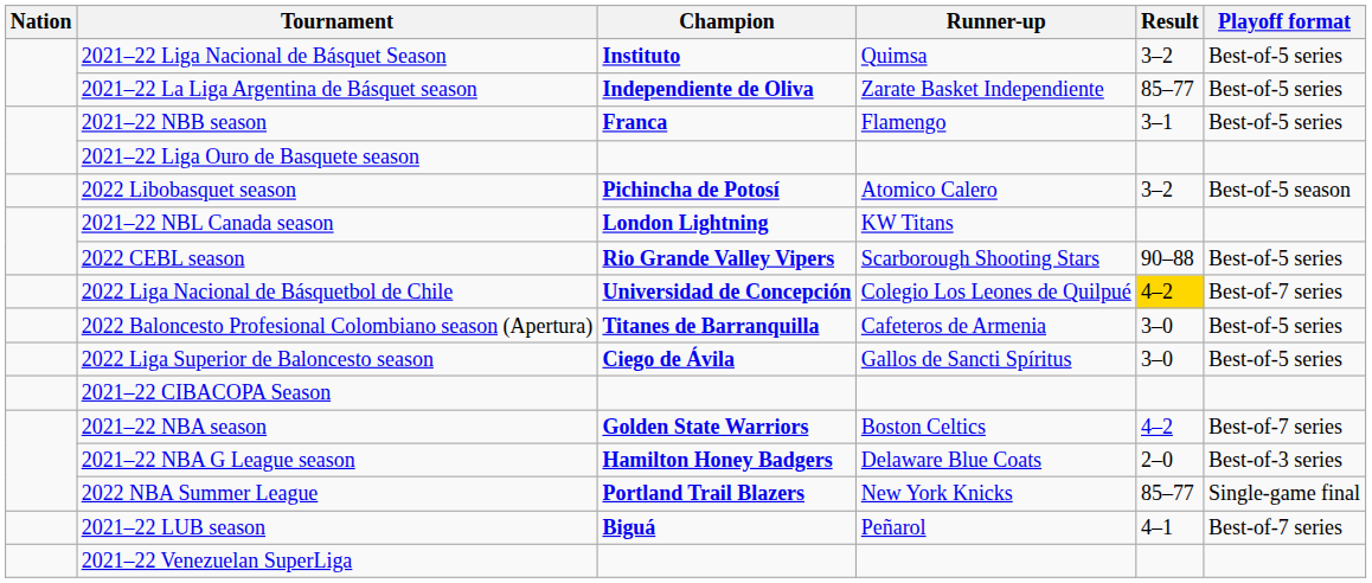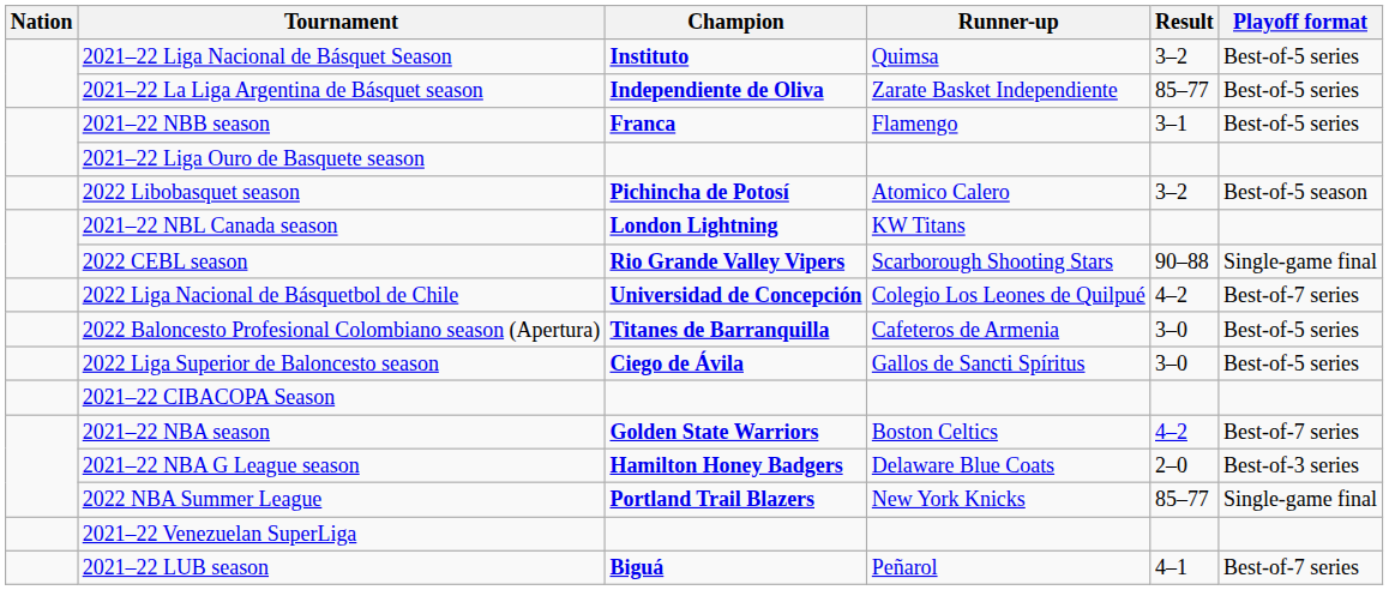2022 CEBL season | Playoff format: Best-of-5 series -> Single-game final
2022 Liga Nacional de Básquetbol de Chile | Result: gold background -> no background
rows swapped: 2021–22 LUB season <-> 2021–22 Venezuelan SuperLiga
